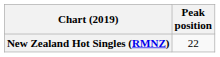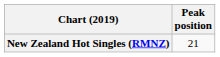New Zealand Hot Singles (RMNZ) | Peak position: 22 -> 21
